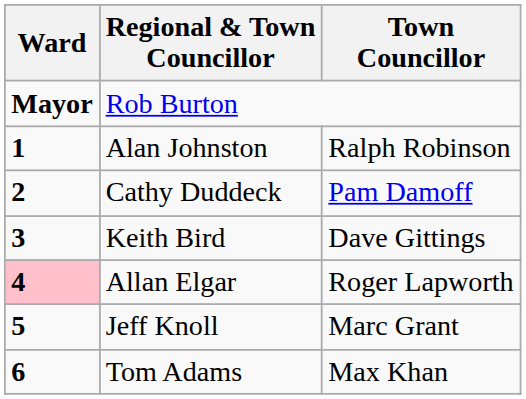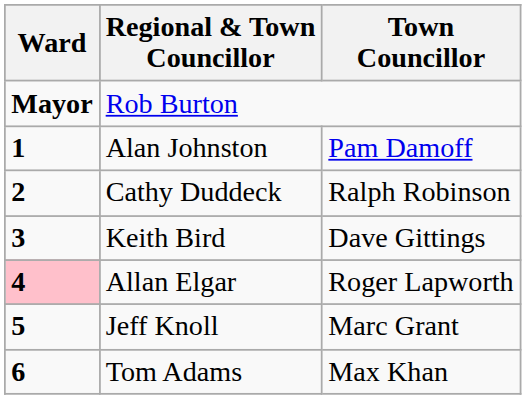Alan Johnston | Town Councillor: Ralph Robinson -> Pam Damoff
Cathy Duddeck | Town Councillor: Pam Damoff -> Ralph Robinson
